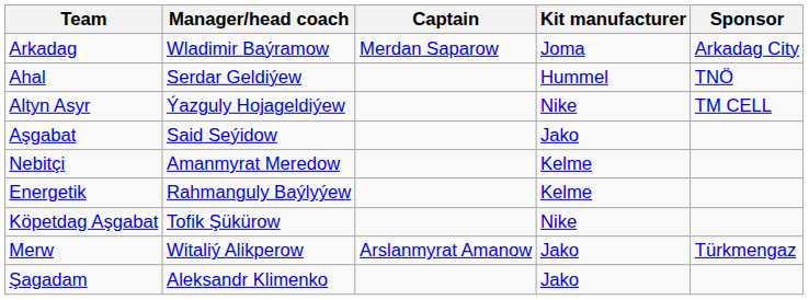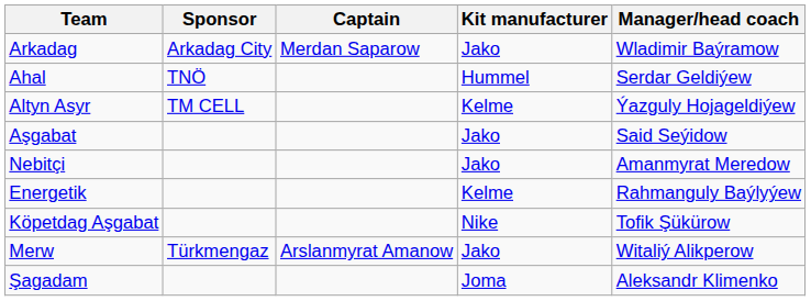columns swapped: Manager/head coach <-> Sponsor
Arkadag | Kit manufacturer: Joma -> Jako
Altyn Asyr | Kit manufacturer: Nike -> Kelme
Nebitçi | Kit manufacturer: Kelme -> Jako
Şagadam | Kit manufacturer: Jako -> Joma
